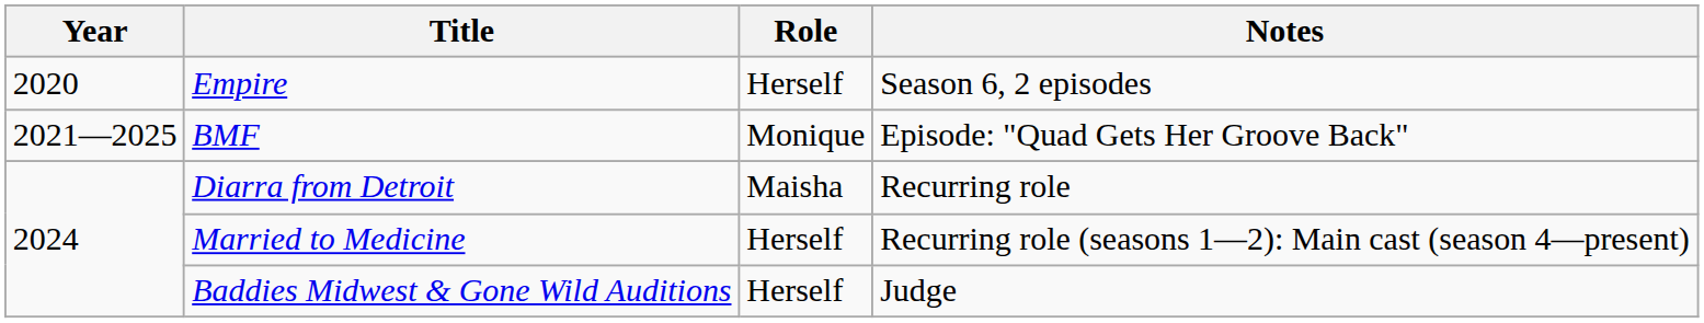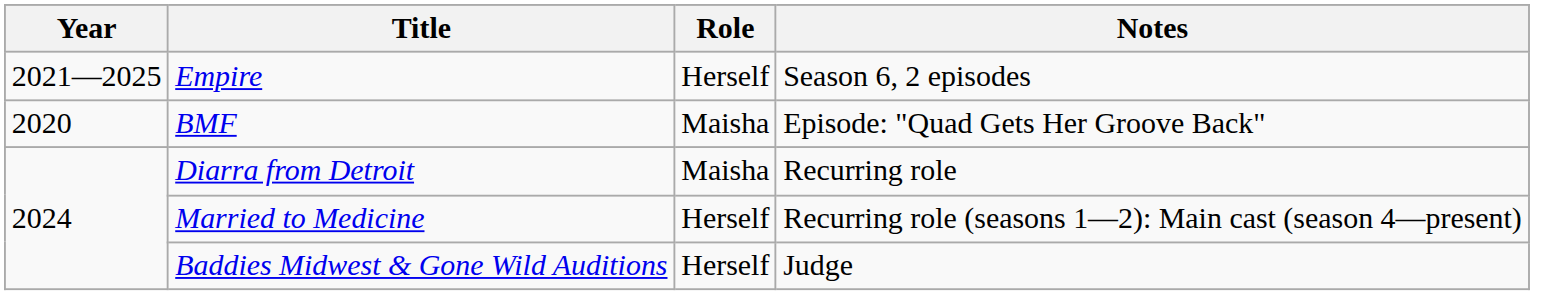Empire | Year: 2020 -> 2021—2025
BMF | Year: 2021—2025 -> 2020
BMF | Role: Monique -> Maisha
